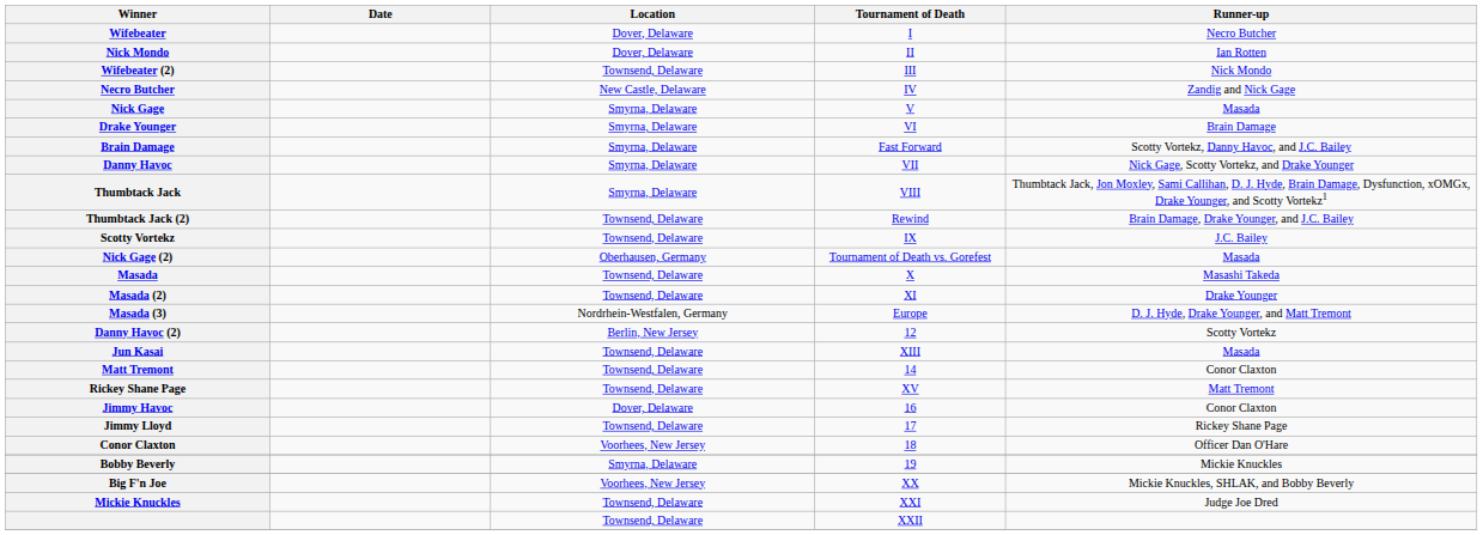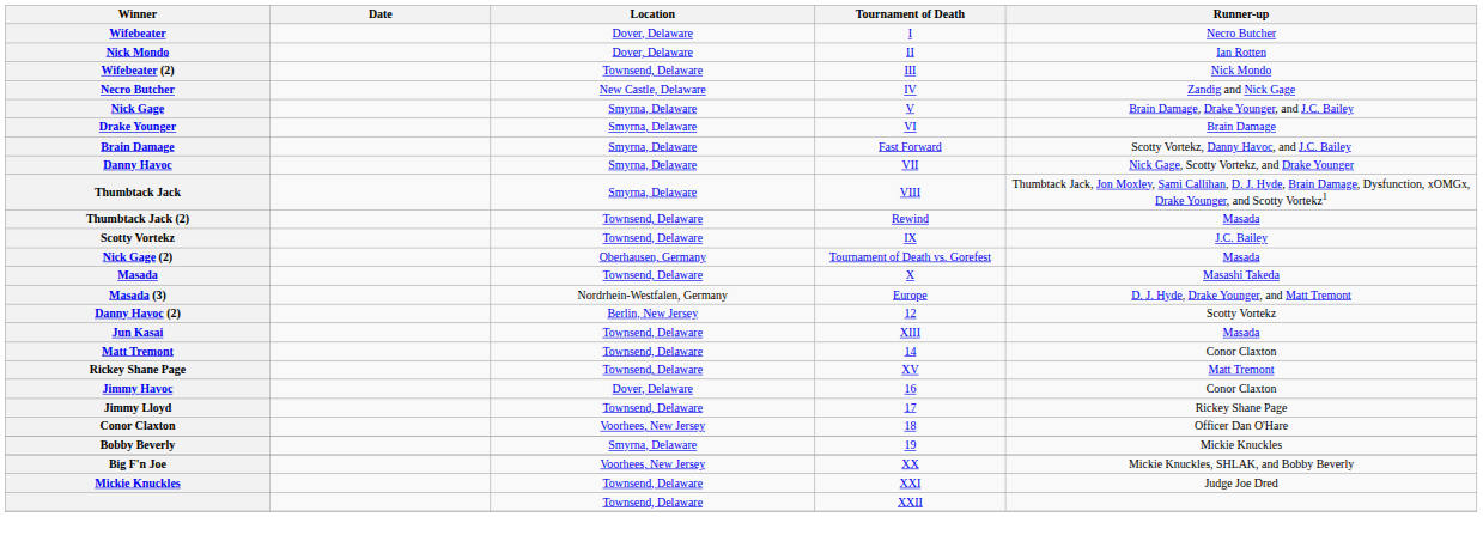Nick Gage | Runner-up: Masada -> Brain Damage, Drake Younger, and J.C. Bailey
Thumbtack Jack (2) | Runner-up: Brain Damage, Drake Younger, and J.C. Bailey -> Masada
- row: Masada (2) | Townsend, Delaware | XI | Drake Younger
